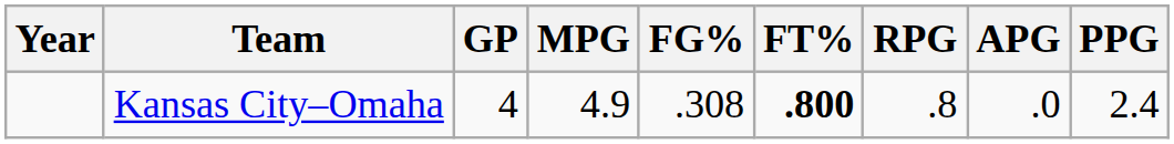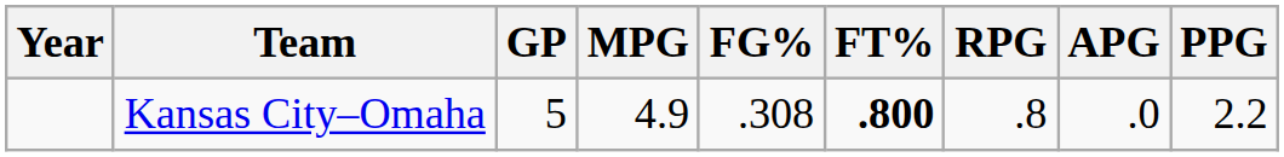Kansas City–Omaha | GP: 4 -> 5
Kansas City–Omaha | PPG: 2.4 -> 2.2
